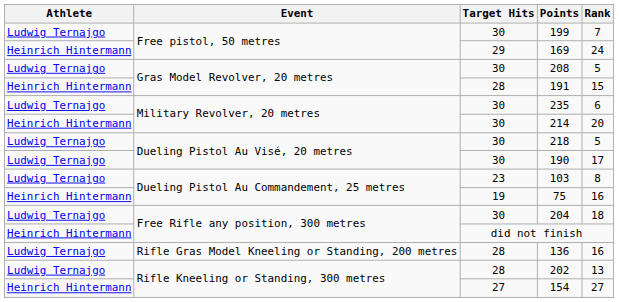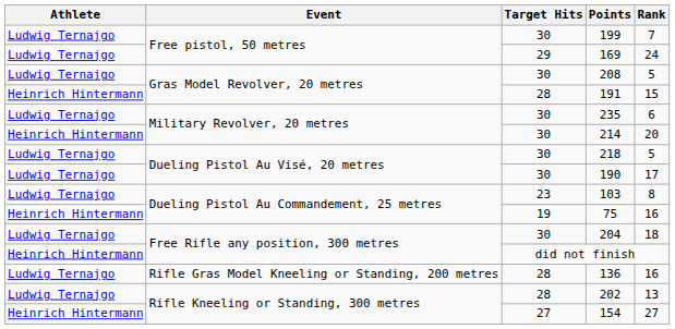169 | Athlete: Heinrich Hintermann -> Ludwig Ternajgo
